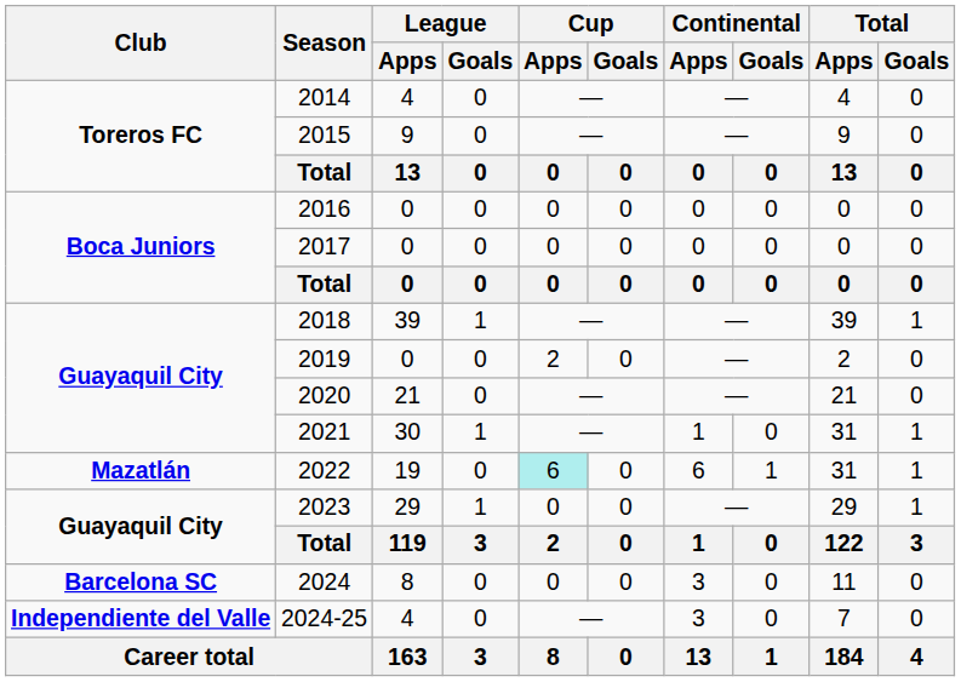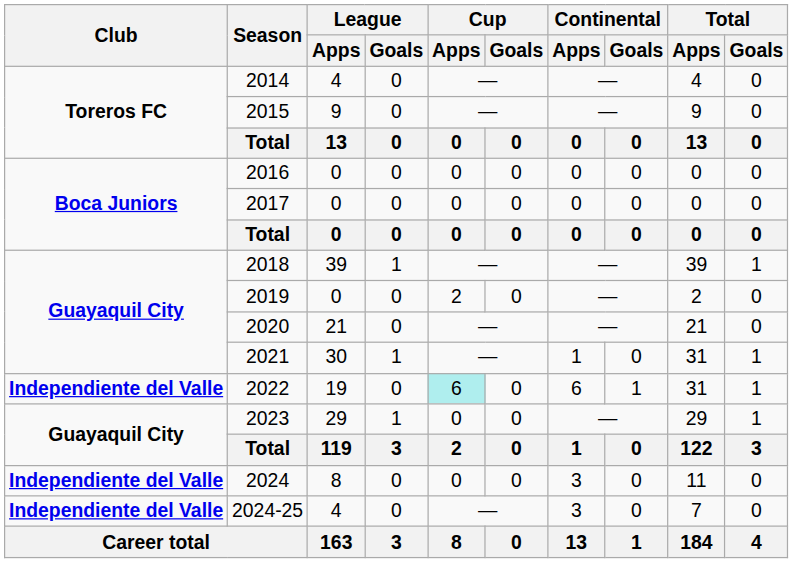2022 | Club: Mazatlán -> Independiente del Valle
2024 | Club: Barcelona SC -> Independiente del Valle
